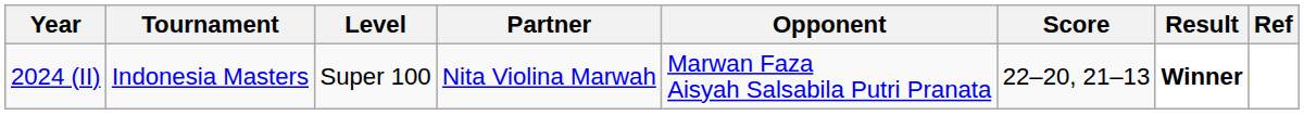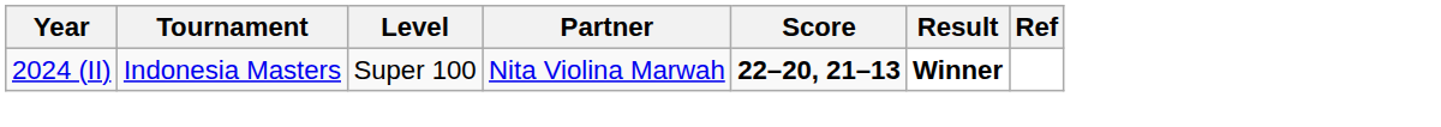- column: Opponent | Marwan Faza Aisyah Salsabila Putri Pranata
2024 (II) | Score: normal -> bold
